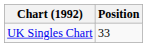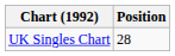UK Singles Chart | Position: 33 -> 28
